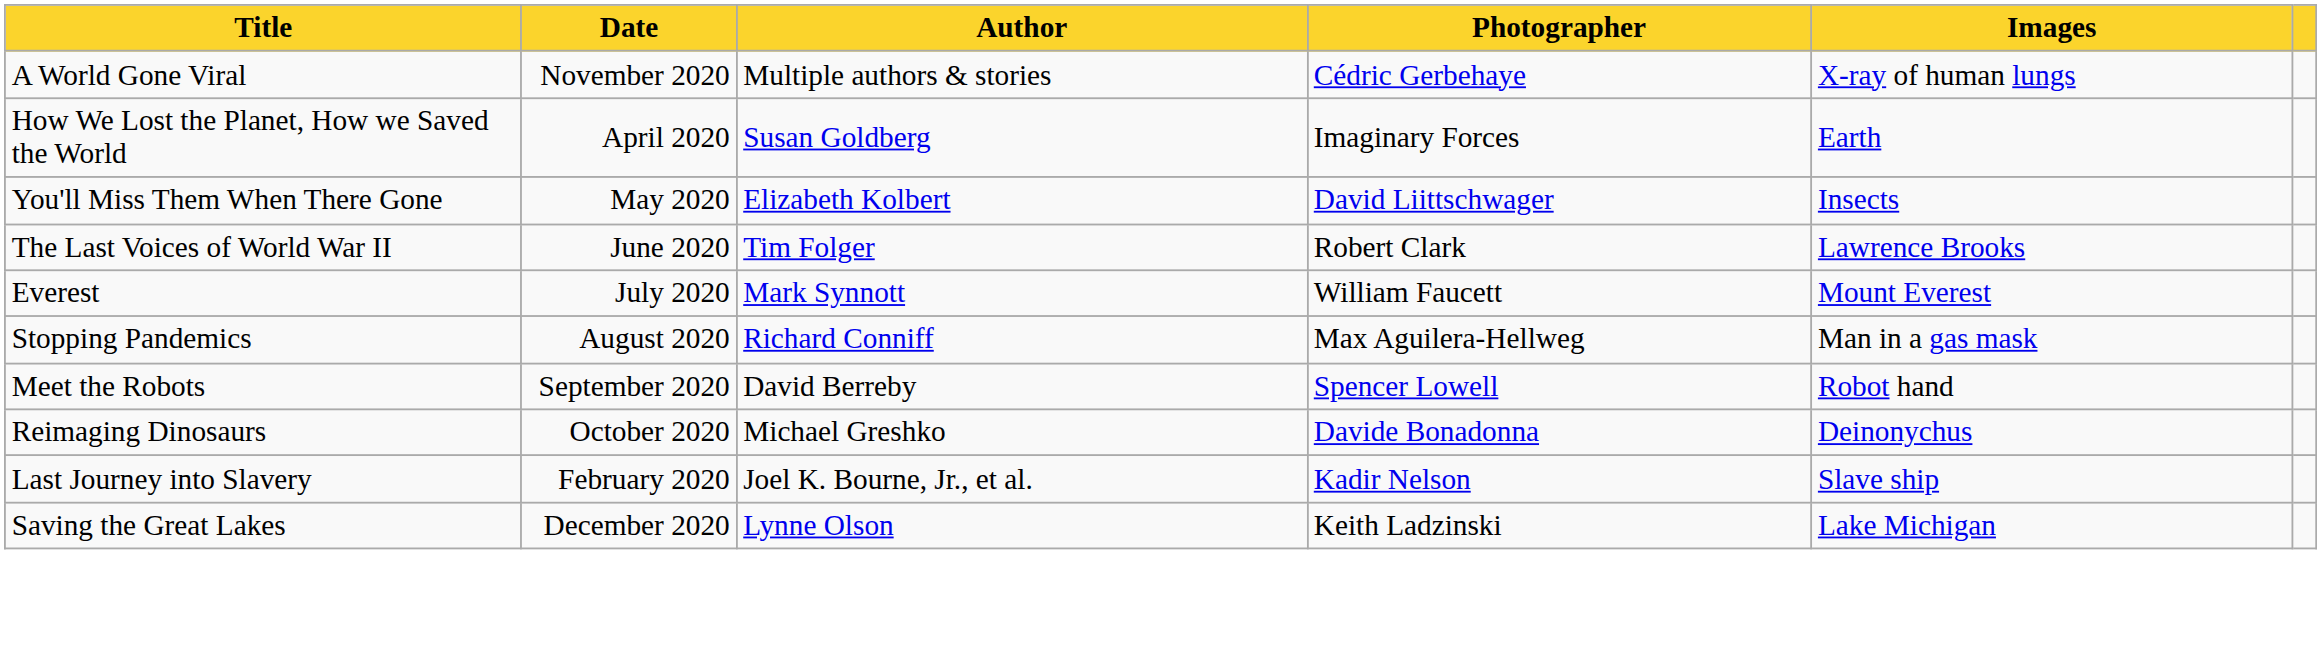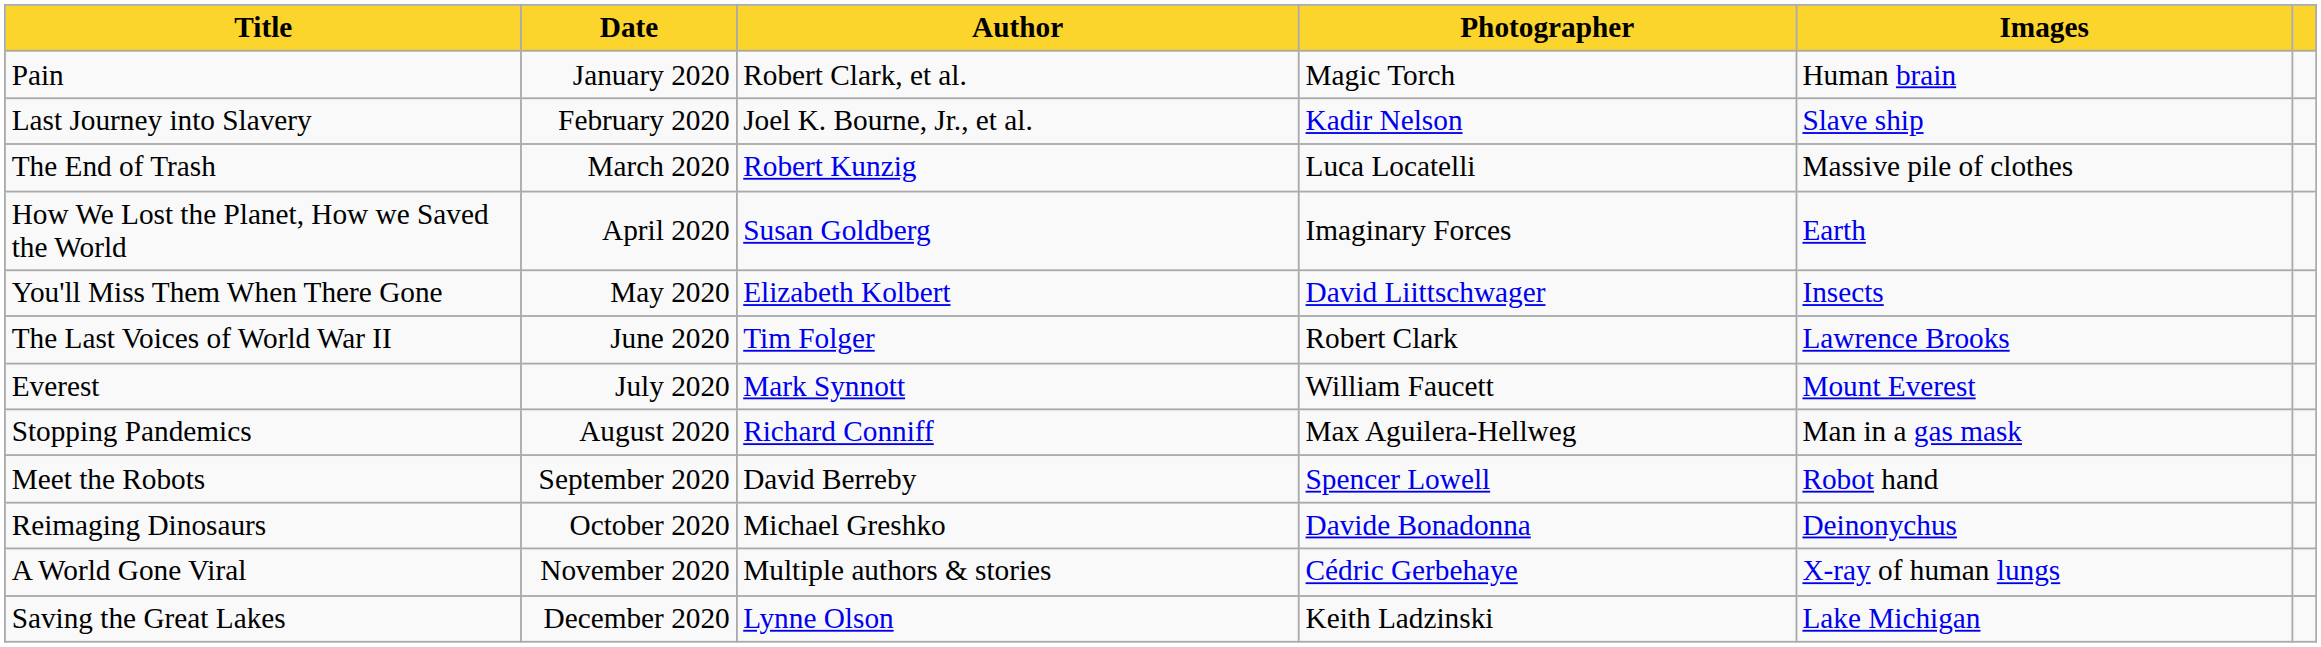+ row: Pain | January 2020 | Robert Clark, et al. | Magic Torch | Human brain
rows swapped: Last Journey into Slavery <-> A World Gone Viral
+ row: The End of Trash | March 2020 | Robert Kunzig | Luca Locatelli | Massive pile of clothes
